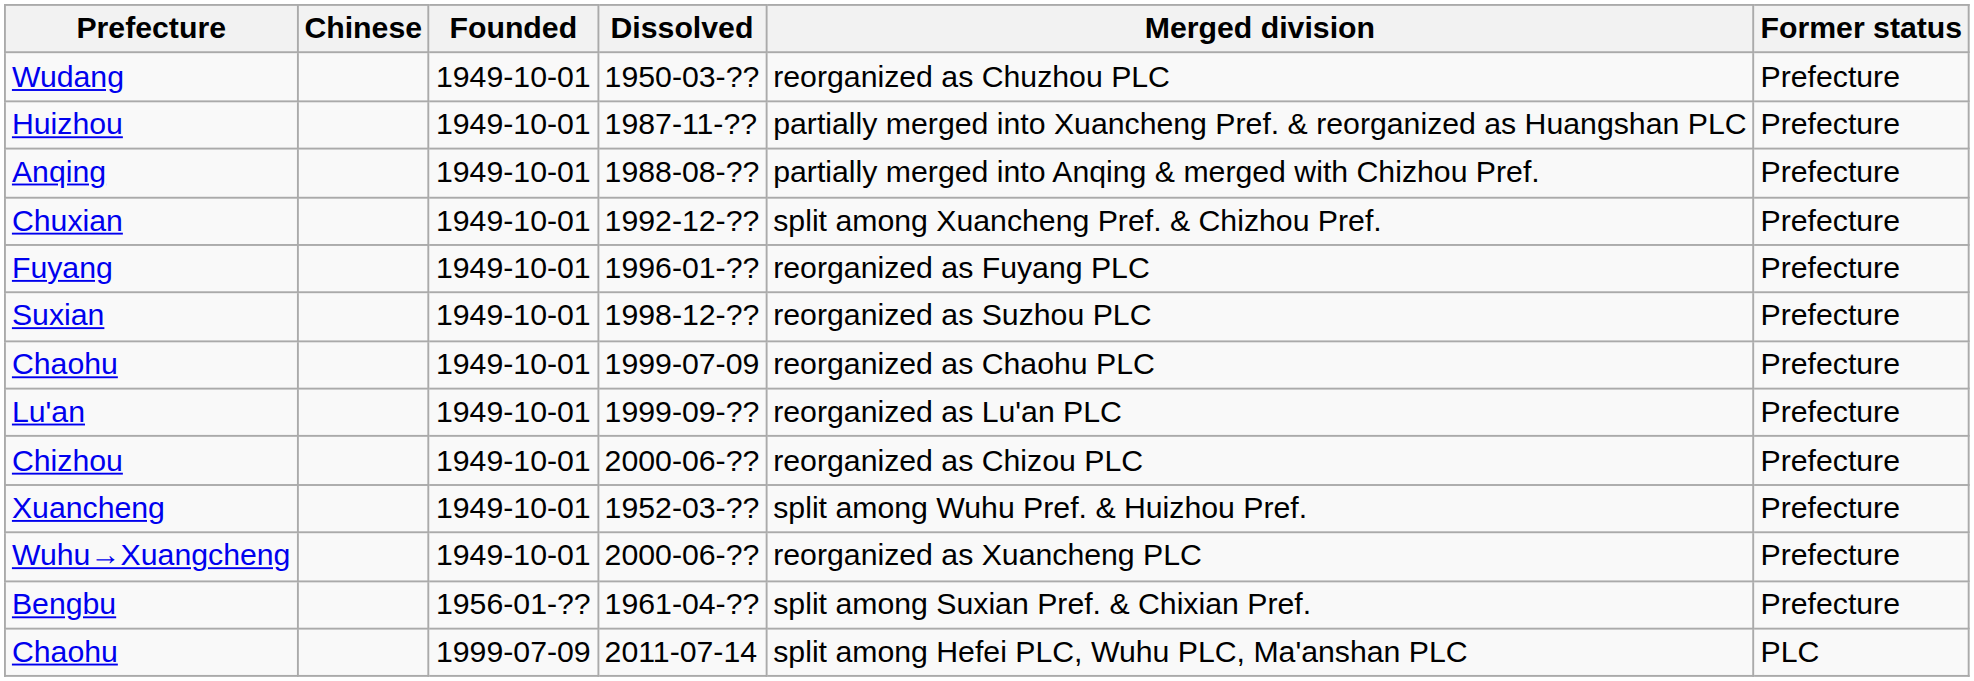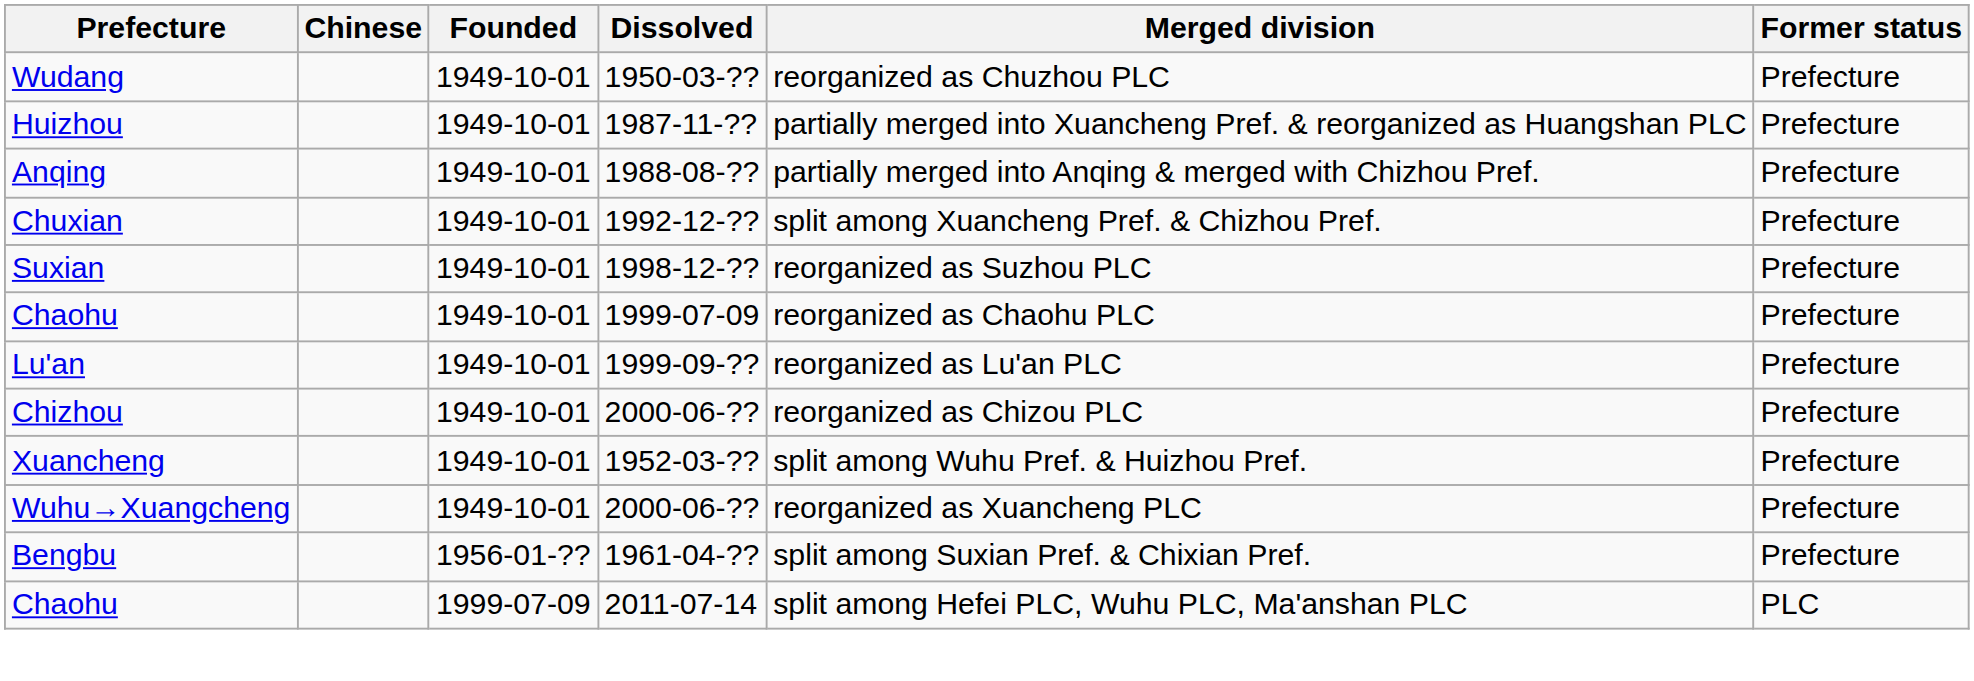- row: Fuyang | 1949-10-01 | 1996-01-?? | reorganized as Fuyang PLC | Prefecture
